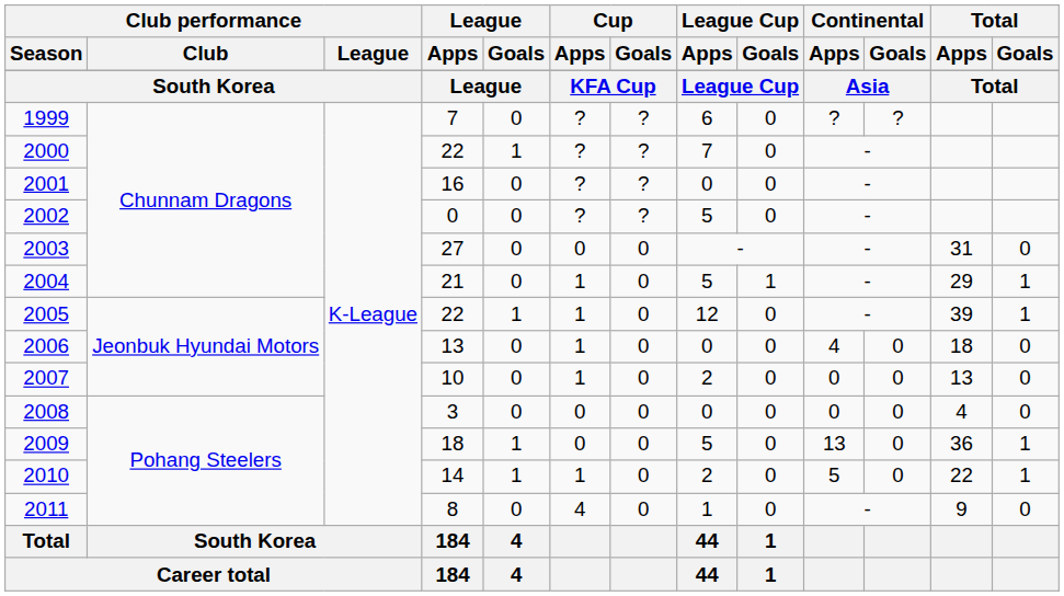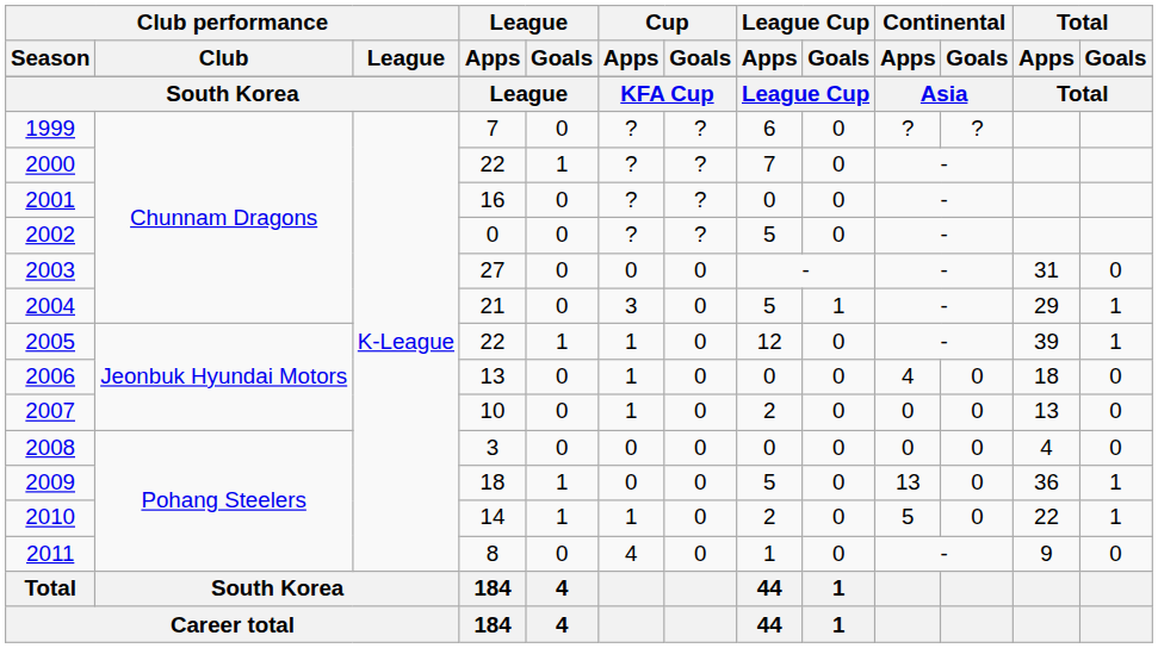2004 | Cup / Apps: 1 -> 3
